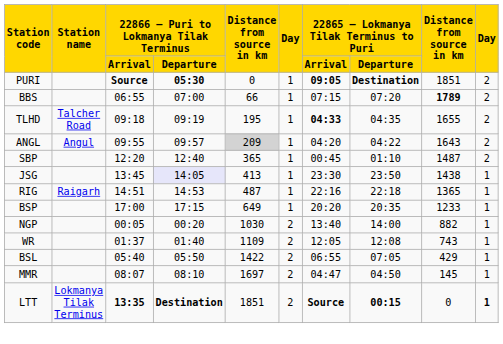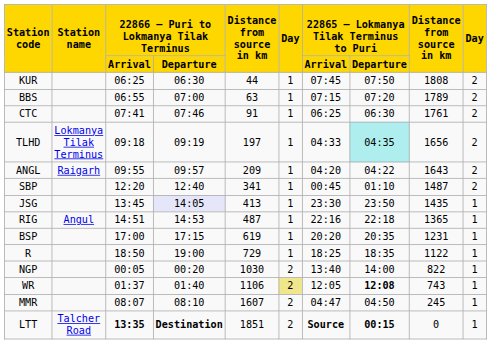- row: PURI | Source | 05:30 | 0 | 1 | 09:05 | Destination | 1851 | 2
+ row: KUR | 06:25 | 06:30 | 44 | 1 | 07:45 | 07:50 | 1808 | 2
BBS | column 5: 66 -> 63
BBS | column 9: bold -> normal
+ row: CTC | 07:41 | 07:46 | 91 | 1 | 06:25 | 06:30 | 1761 | 2
TLHD | Station name: Talcher Road -> Lokmanya Tilak Terminus
TLHD | column 5: 195 -> 197
TLHD | 22865 – Lokmanya Tilak Terminus to Puri / Arrival: bold -> normal
TLHD | 22865 – Lokmanya Tilak Terminus to Puri / Departure: no background -> paleturquoise background
TLHD | column 9: 1655 -> 1656
ANGL | Station name: Angul -> Raigarh
ANGL | column 5: lightgrey background -> no background
SBP | column 5: 365 -> 341
JSG | column 9: 1438 -> 1435
RIG | Station name: Raigarh -> Angul
BSP | column 5: 649 -> 619
BSP | column 9: 1233 -> 1231
+ row: R | 18:50 | 19:00 | 729 | 1 | 18:25 | 18:35 | 1122 | 1
NGP | column 9: 882 -> 822
WR | column 5: 1109 -> 1106
WR | column 6: no background -> khaki background
WR | 22865 – Lokmanya Tilak Terminus to Puri / Departure: normal -> bold
- row: BSL | 05:40 | 05:50 | 1422 | 2 | 06:55 | 07:05 | 429 | 1
MMR | column 5: 1697 -> 1607
MMR | column 9: 145 -> 245
LTT | Station name: Lokmanya Tilak Terminus -> Talcher Road
LTT | column 10: bold -> normal
